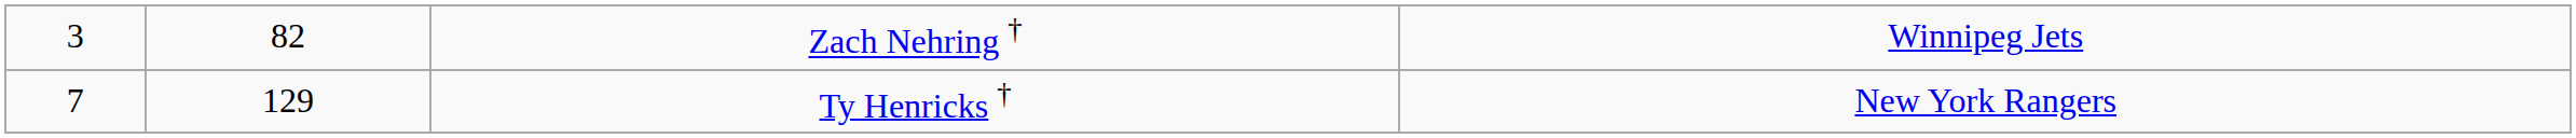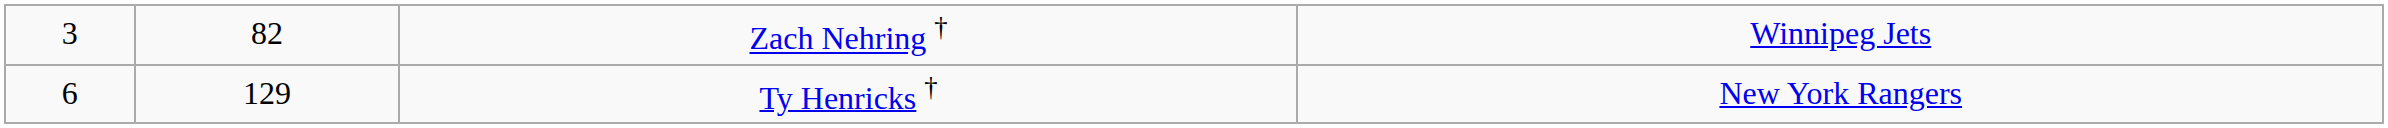Ty Henricks † | column 1: 7 -> 6
